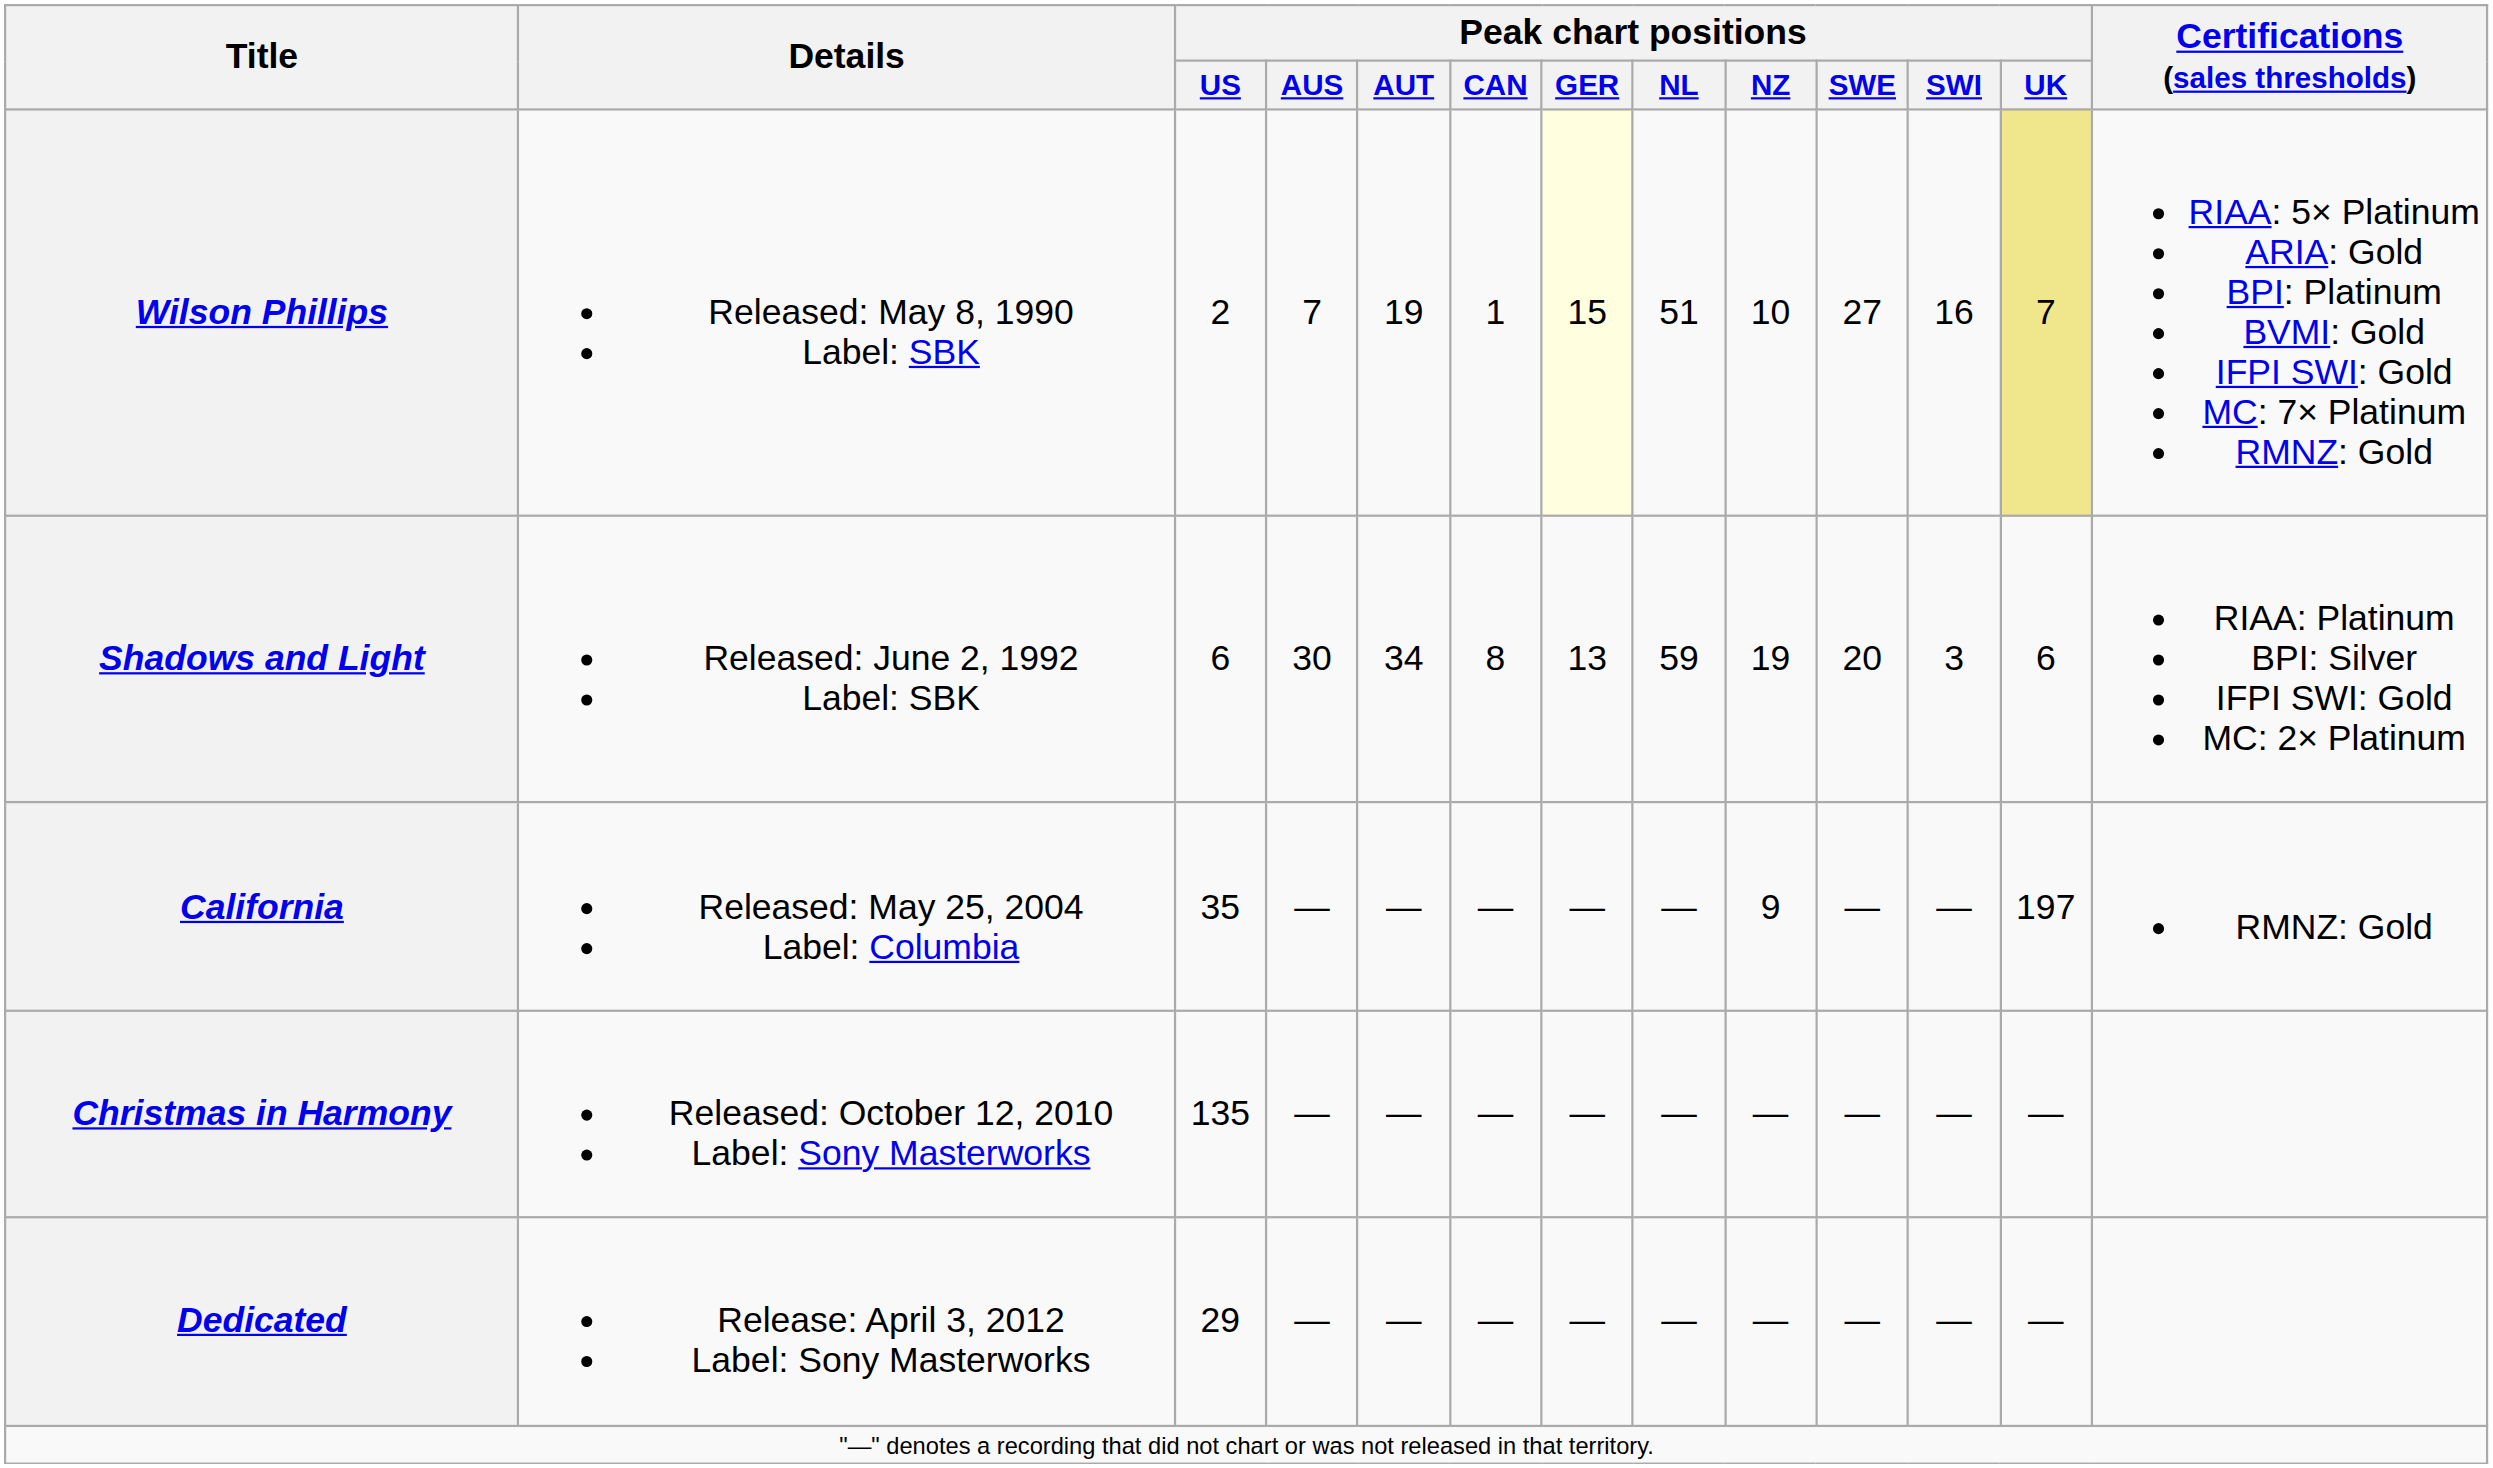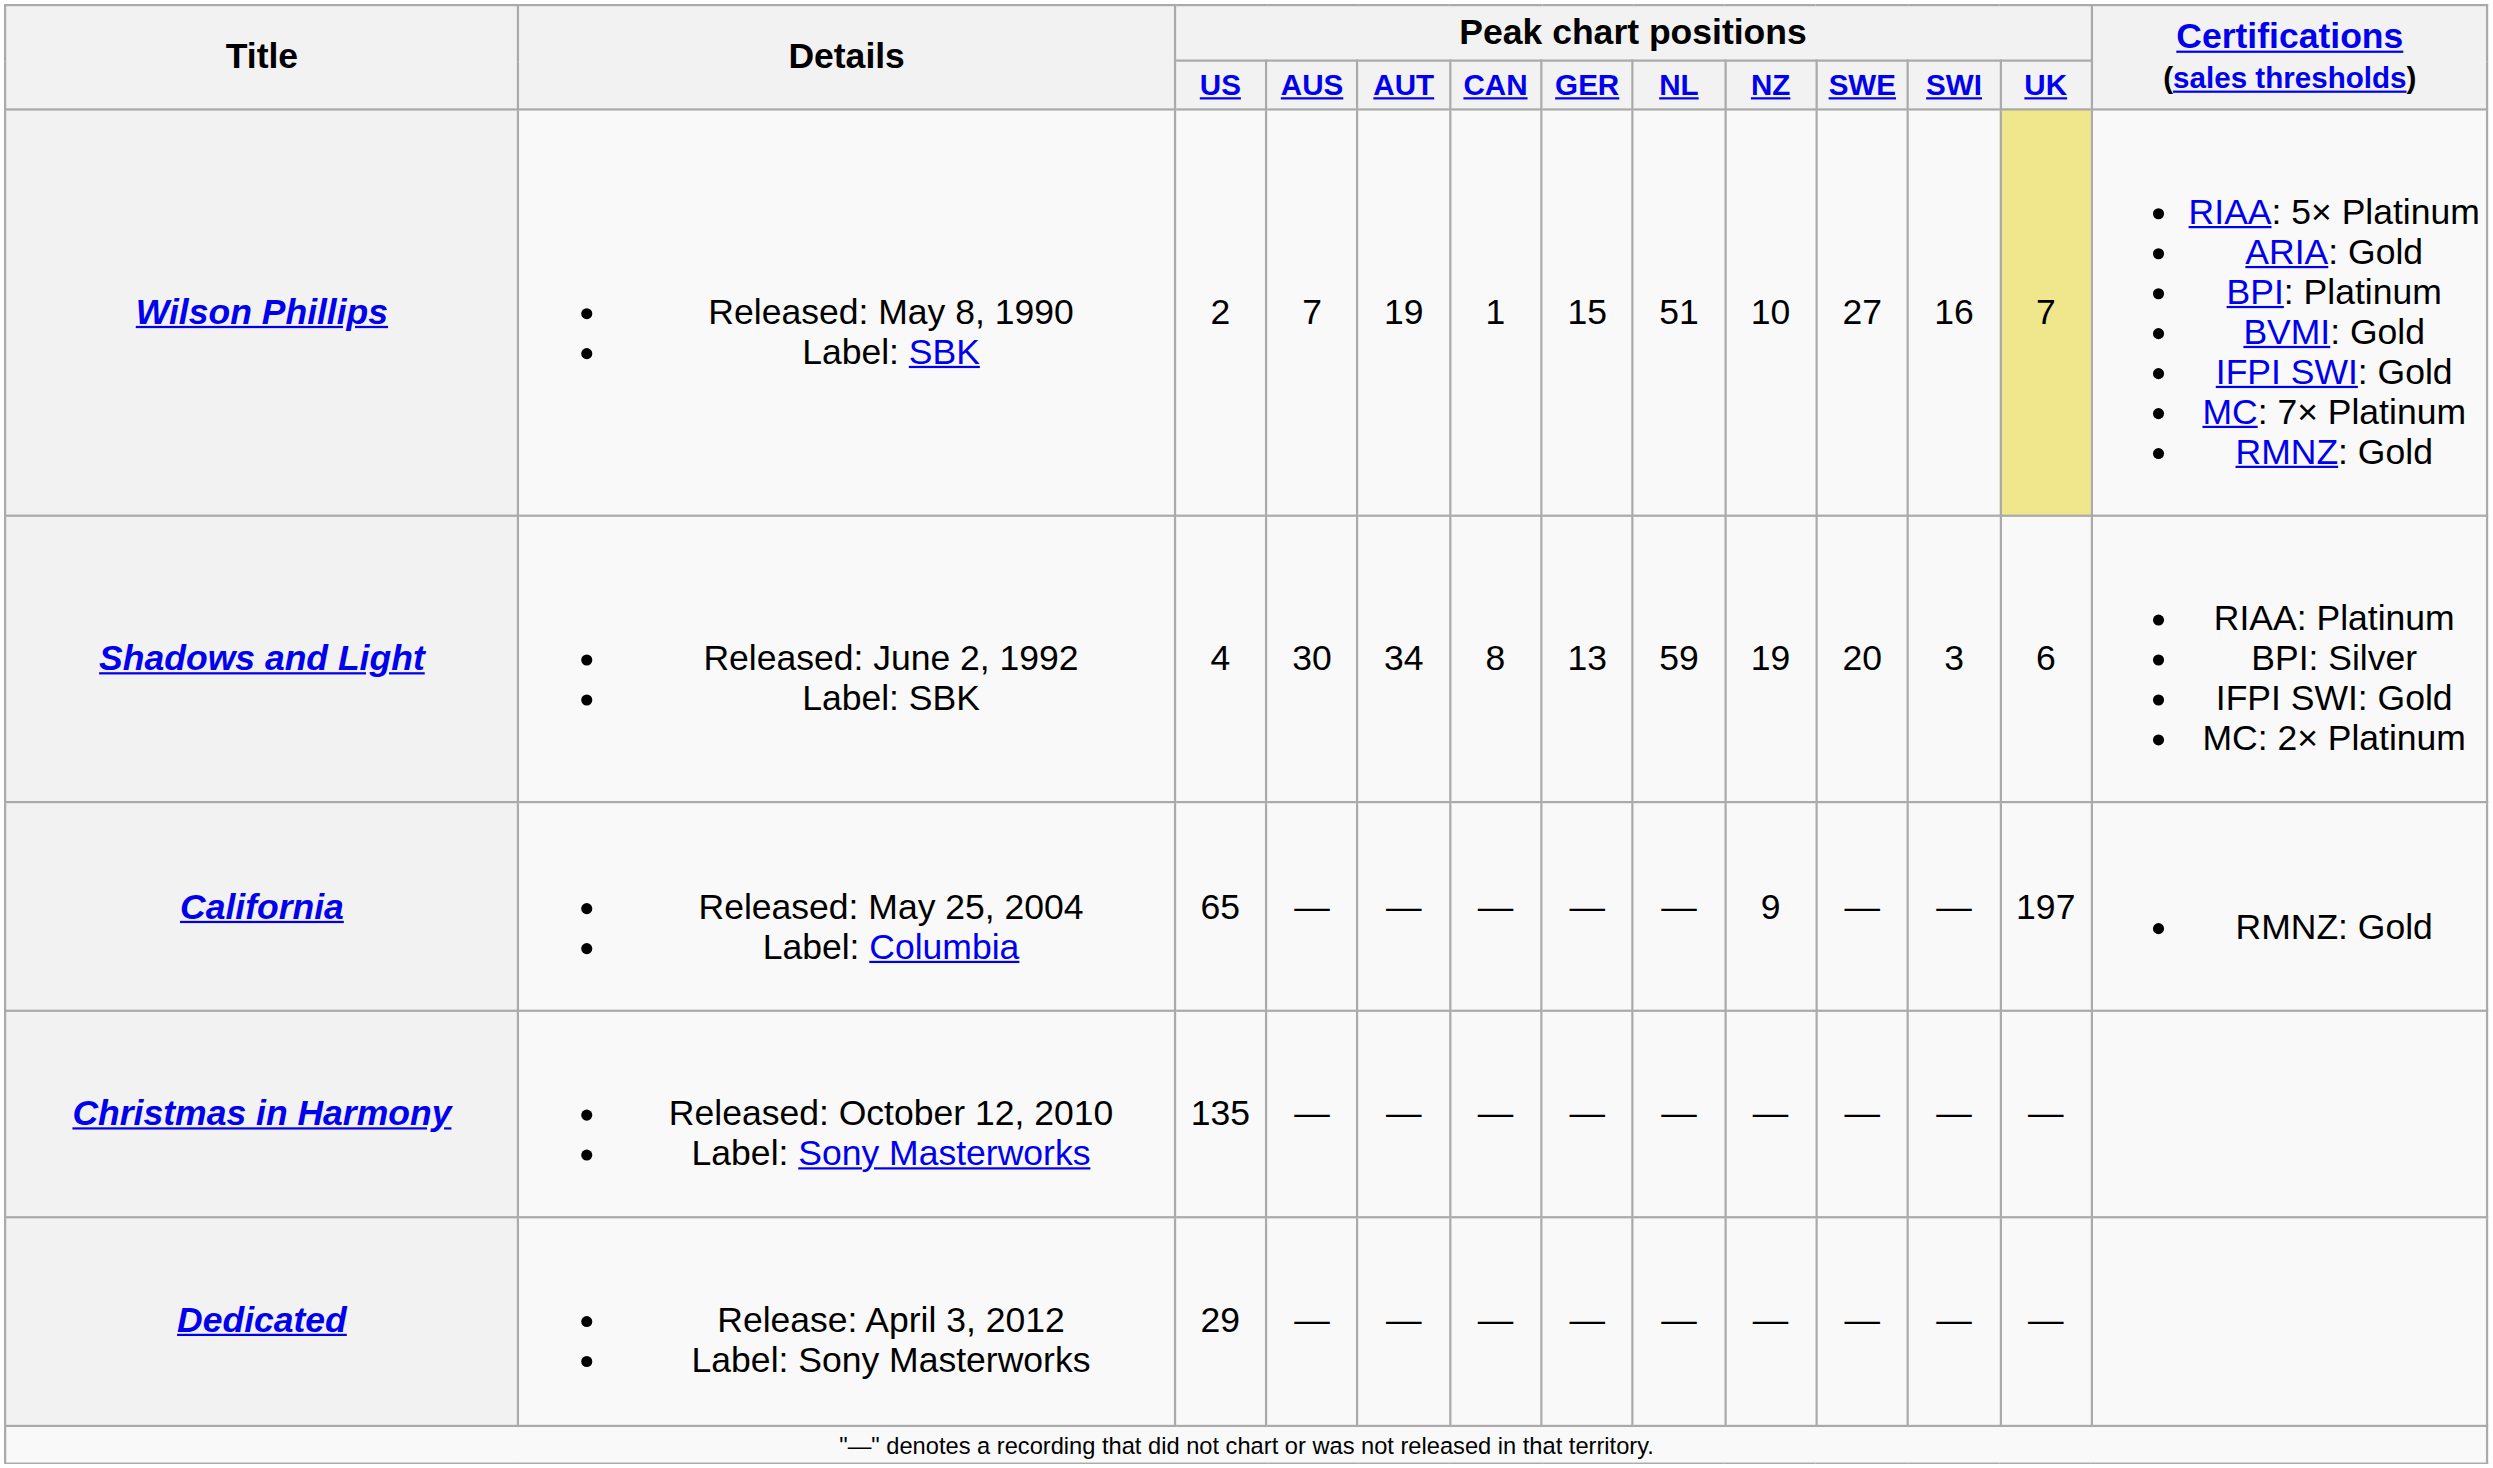Wilson Phillips | Peak chart positions / GER: lightyellow background -> no background
Shadows and Light | Peak chart positions / US: 6 -> 4
California | Peak chart positions / US: 35 -> 65
